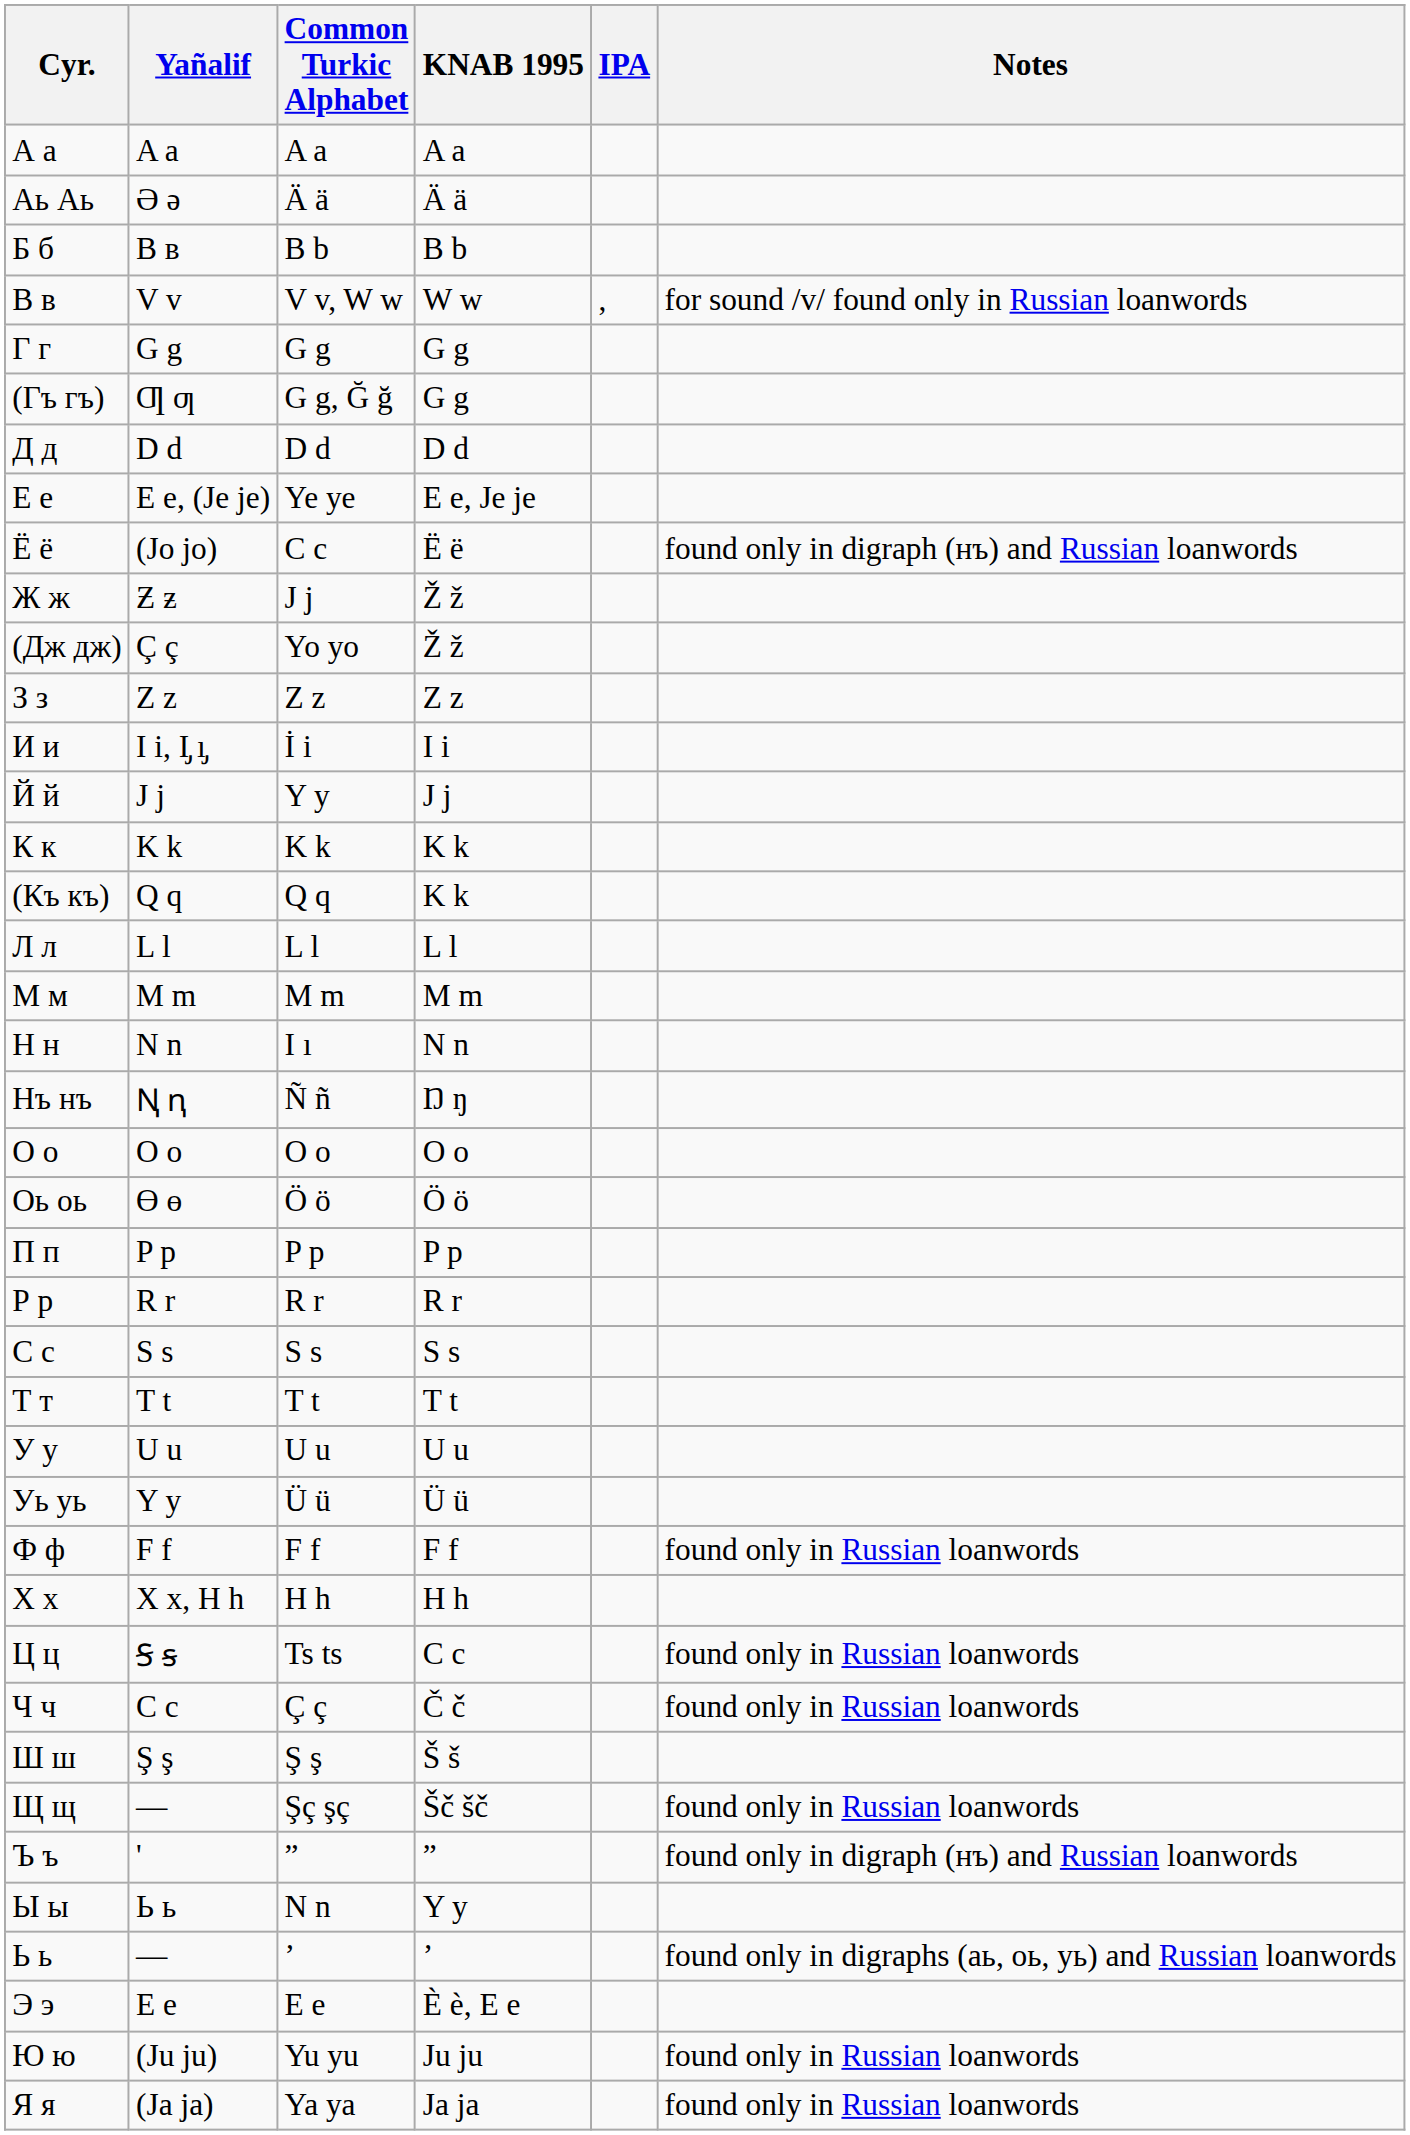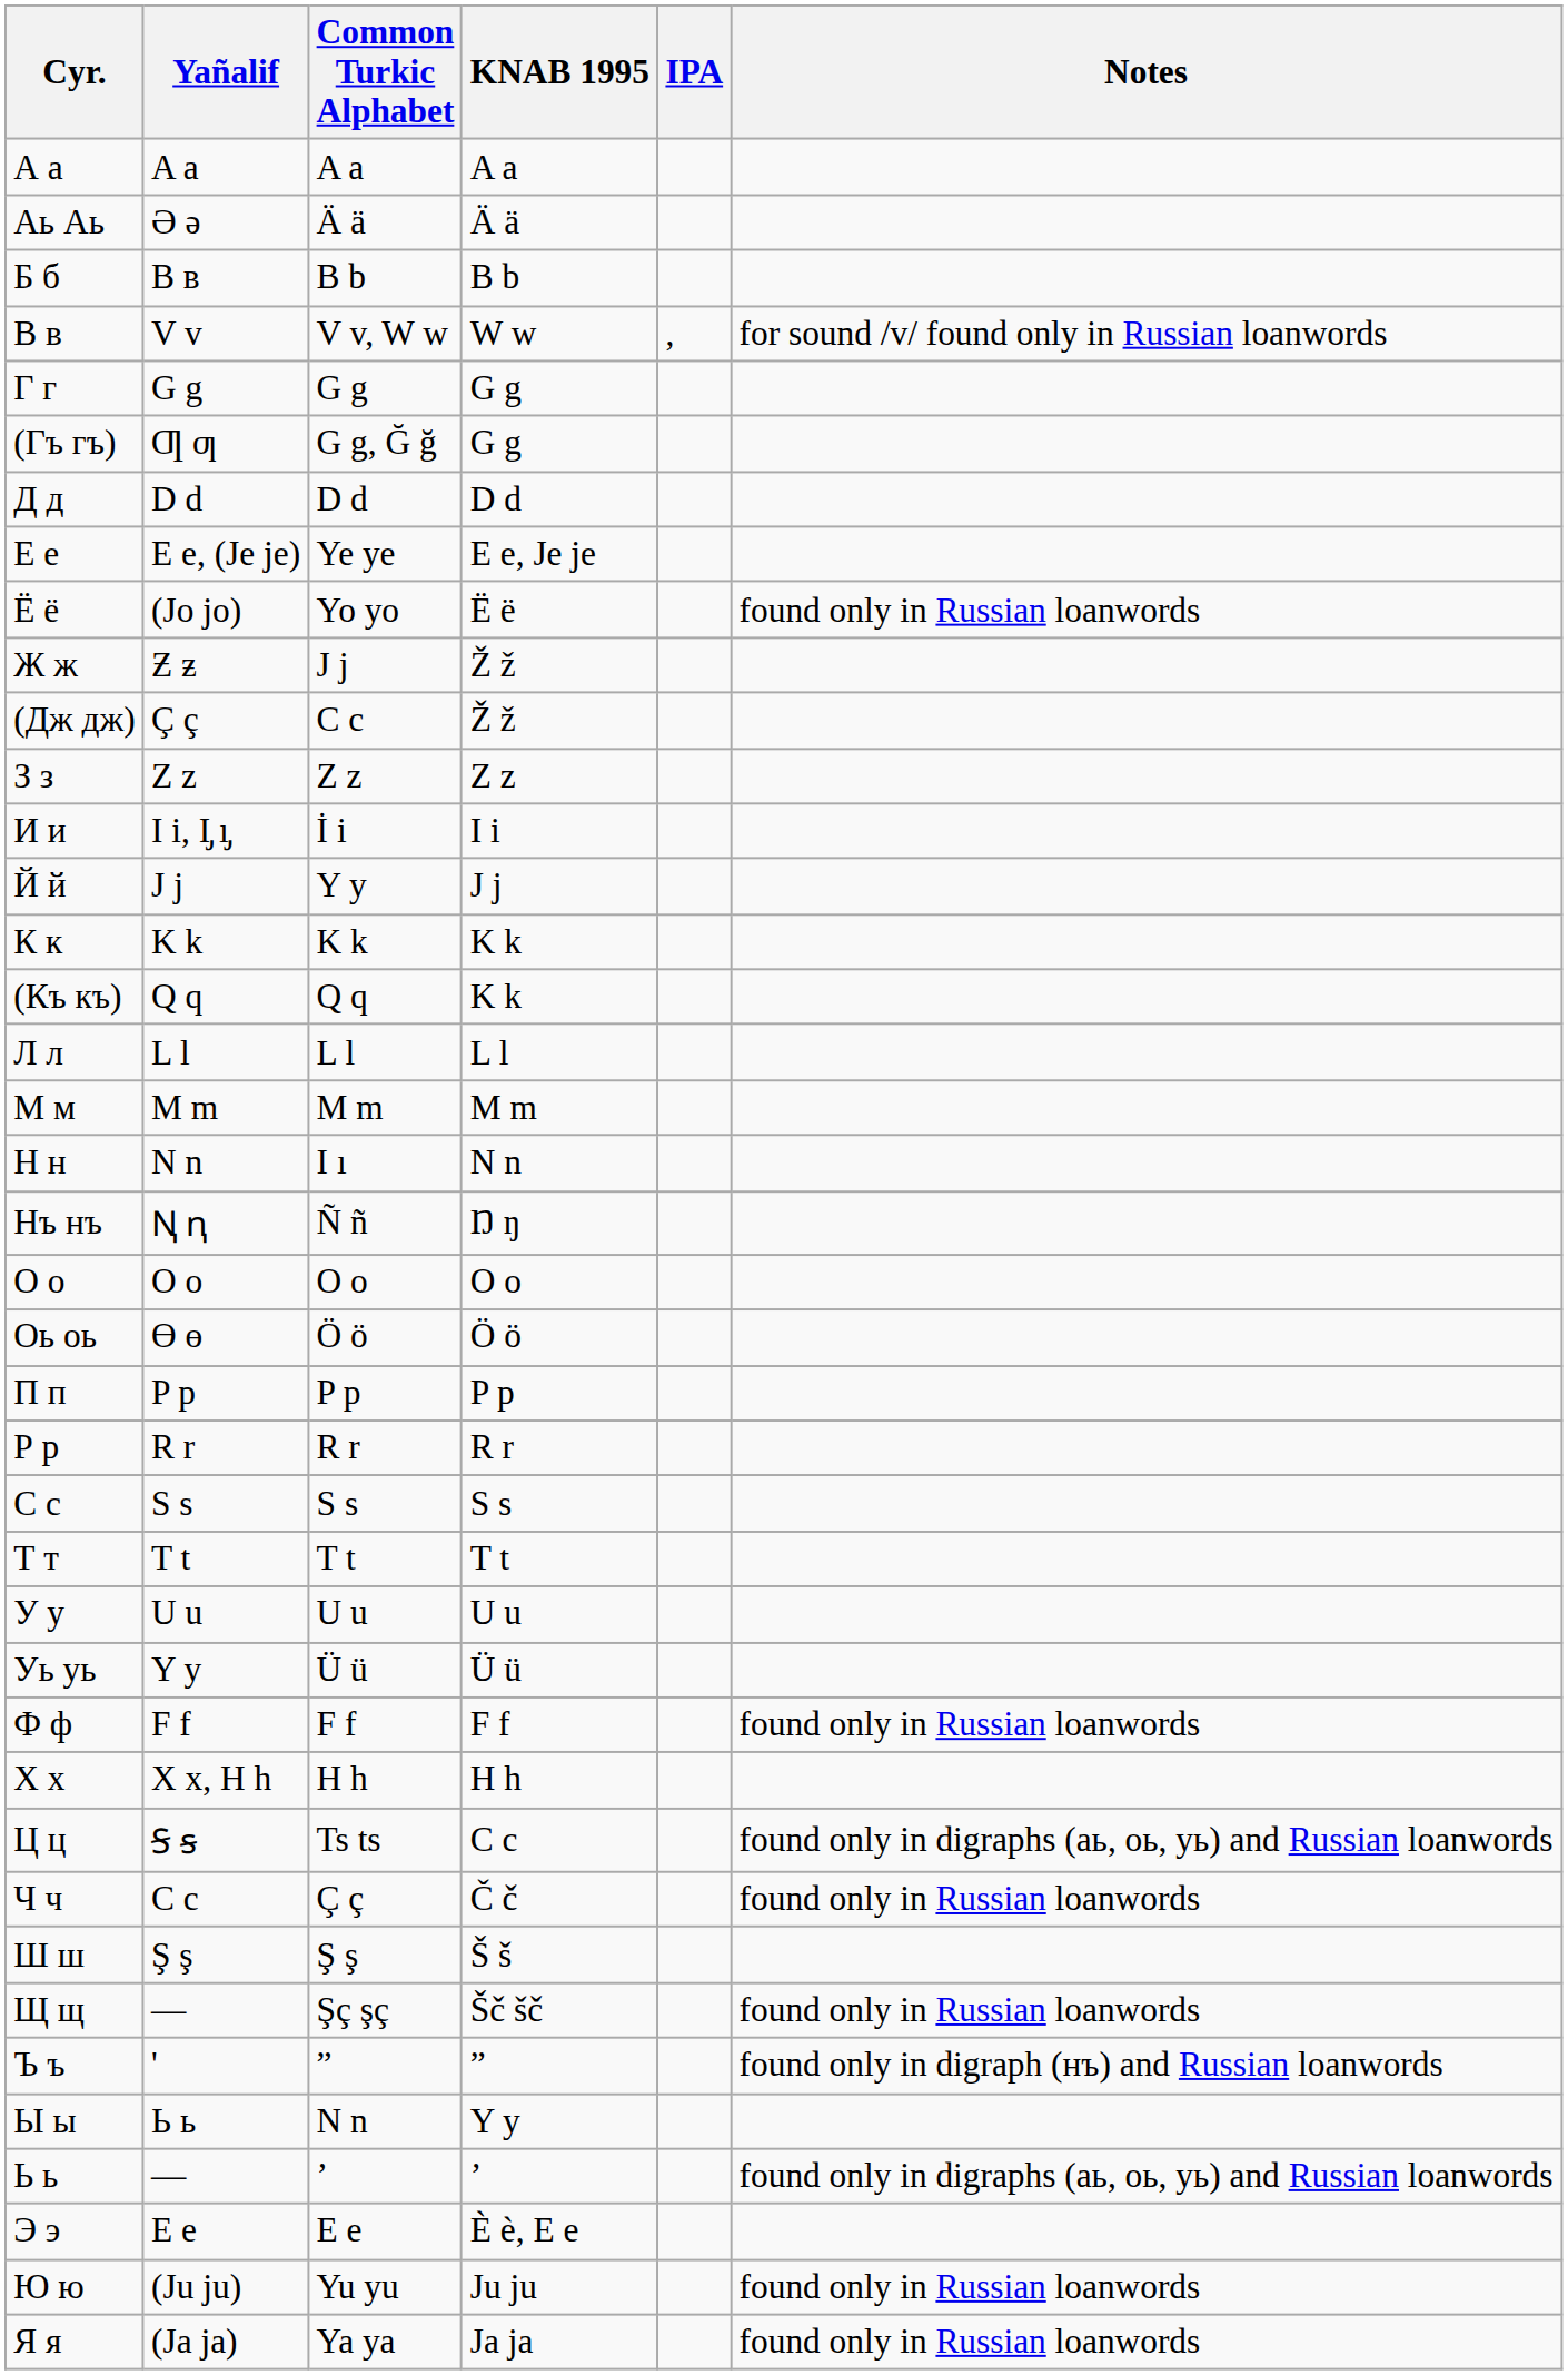Ё ё | Common Turkic Alphabet: C c -> Yo yo
Ё ё | Notes: found only in digraph (нъ) and Russian loanwords -> found only in Russian loanwords
(Дж дж) | Common Turkic Alphabet: Yo yo -> C c
Ц ц | Notes: found only in Russian loanwords -> found only in digraphs (аь, оь, уь) and Russian loanwords
